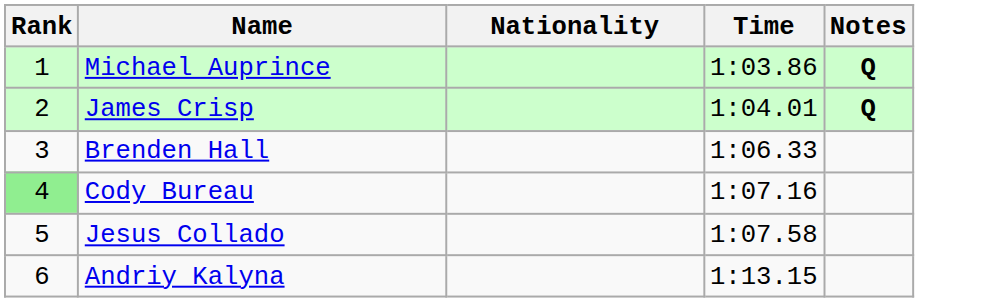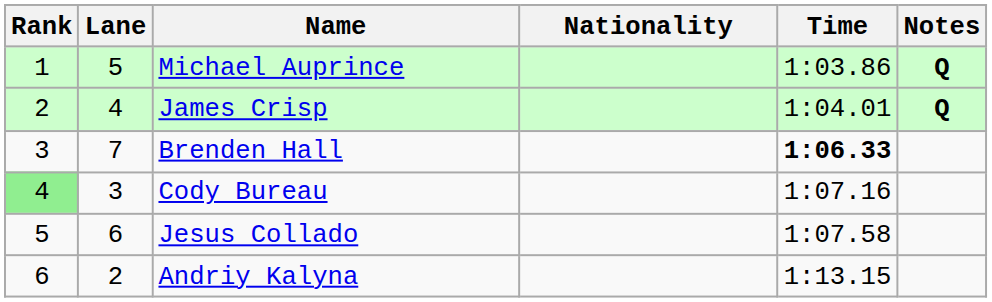+ column: Lane | 5 | 4 | 7 | 3 | 6 | 2
Brenden Hall | Time: normal -> bold
